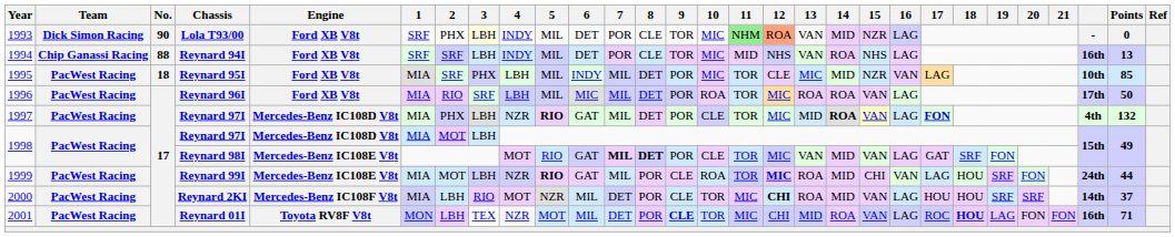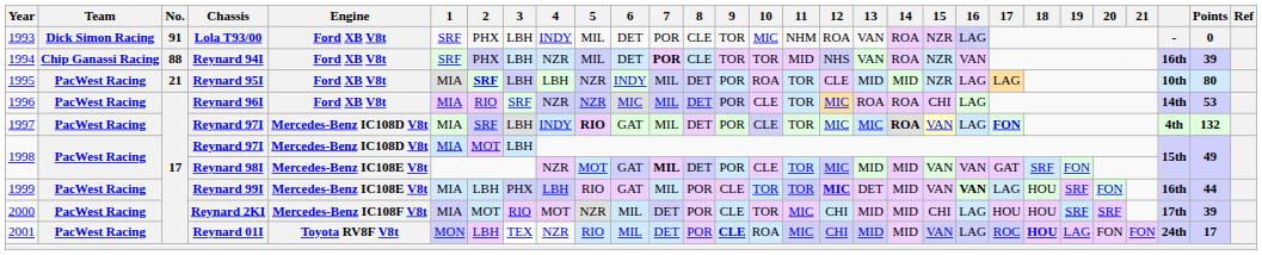Lola T93/00 | No.: 90 -> 91
Lola T93/00 | 3: lightyellow background -> no background
Lola T93/00 | 11: lightgreen background -> no background
Lola T93/00 | 12: lightsalmon background -> no background
Lola T93/00 | 14: MID -> ROA
Reynard 94I | 2: SRF -> PHX
Reynard 94I | 4: INDY -> NZR
Reynard 94I | 7: normal -> bold
Reynard 94I | 10: MIC -> TOR
Reynard 94I | 15: NHS -> NZR
Reynard 94I | 16: LAG -> VAN
Reynard 94I | Points: 13 -> 39
Reynard 95I | No.: 18 -> 21
Reynard 95I | 2: normal -> bold
Reynard 95I | 3: PHX -> LBH
Reynard 95I | 5: MIL -> NZR
Reynard 95I | 10: MIC -> ROA
Reynard 95I | 13: MIC -> MID
Reynard 95I | 16: VAN -> LAG
Reynard 95I | Points: 85 -> 80
Reynard 96I | 4: LBH -> NZR
Reynard 96I | 5: MIL -> NZR
Reynard 96I | 10: ROA -> CLE
Reynard 96I | 15: VAN -> CHI
Reynard 96I | column 27: 17th -> 14th
Reynard 96I | Points: 50 -> 53
1997 / Reynard 97I | 2: PHX -> SRF
1997 / Reynard 97I | 4: NZR -> INDY
1997 / Reynard 97I | 13: MID -> MIC
Reynard 98I | 4: MOT -> NZR
Reynard 98I | 5: RIO -> MOT
Reynard 98I | 8: bold -> normal
Reynard 98I | 13: VAN -> MID
Reynard 98I | 16: LAG -> VAN
Reynard 99I | 2: MOT -> LBH
Reynard 99I | 3: LBH -> PHX
Reynard 99I | 4: NZR -> LBH
Reynard 99I | 5: bold -> normal
Reynard 99I | 10: ROA -> TOR
Reynard 99I | 13: ROA -> DET
Reynard 99I | 15: CHI -> VAN
Reynard 99I | 16: normal -> bold
Reynard 99I | column 27: 24th -> 16th
Reynard 2KI | 2: LBH -> MOT
Reynard 2KI | 12: bold -> normal
Reynard 2KI | 13: ROA -> MID
Reynard 2KI | 15: VAN -> CHI
Reynard 2KI | column 27: 14th -> 17th
Reynard 2KI | Points: 37 -> 39
Reynard 01I | 5: MOT -> RIO
Reynard 01I | 10: TOR -> ROA
Reynard 01I | 14: ROA -> MID
Reynard 01I | column 27: 16th -> 24th
Reynard 01I | Points: 71 -> 17
